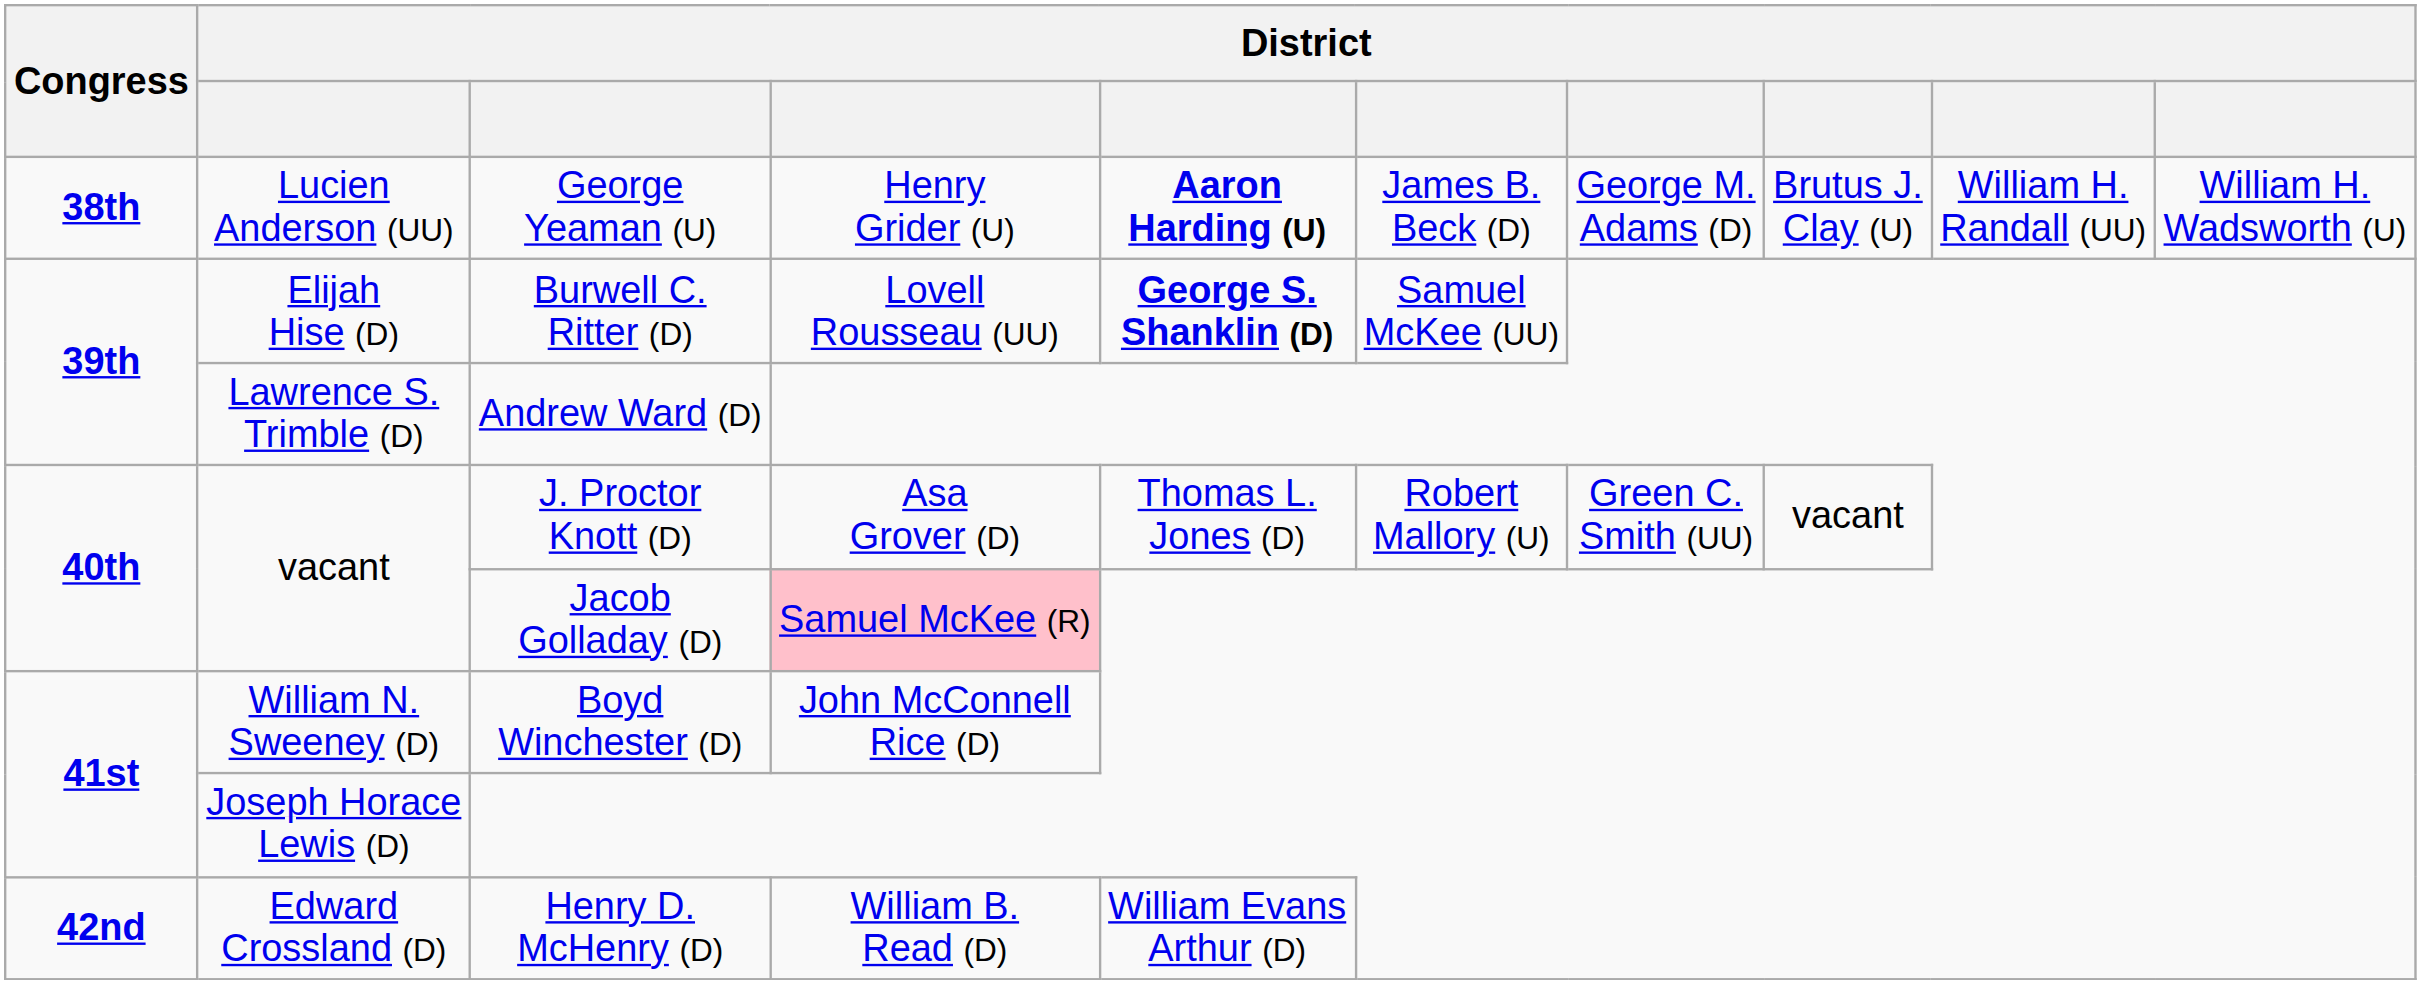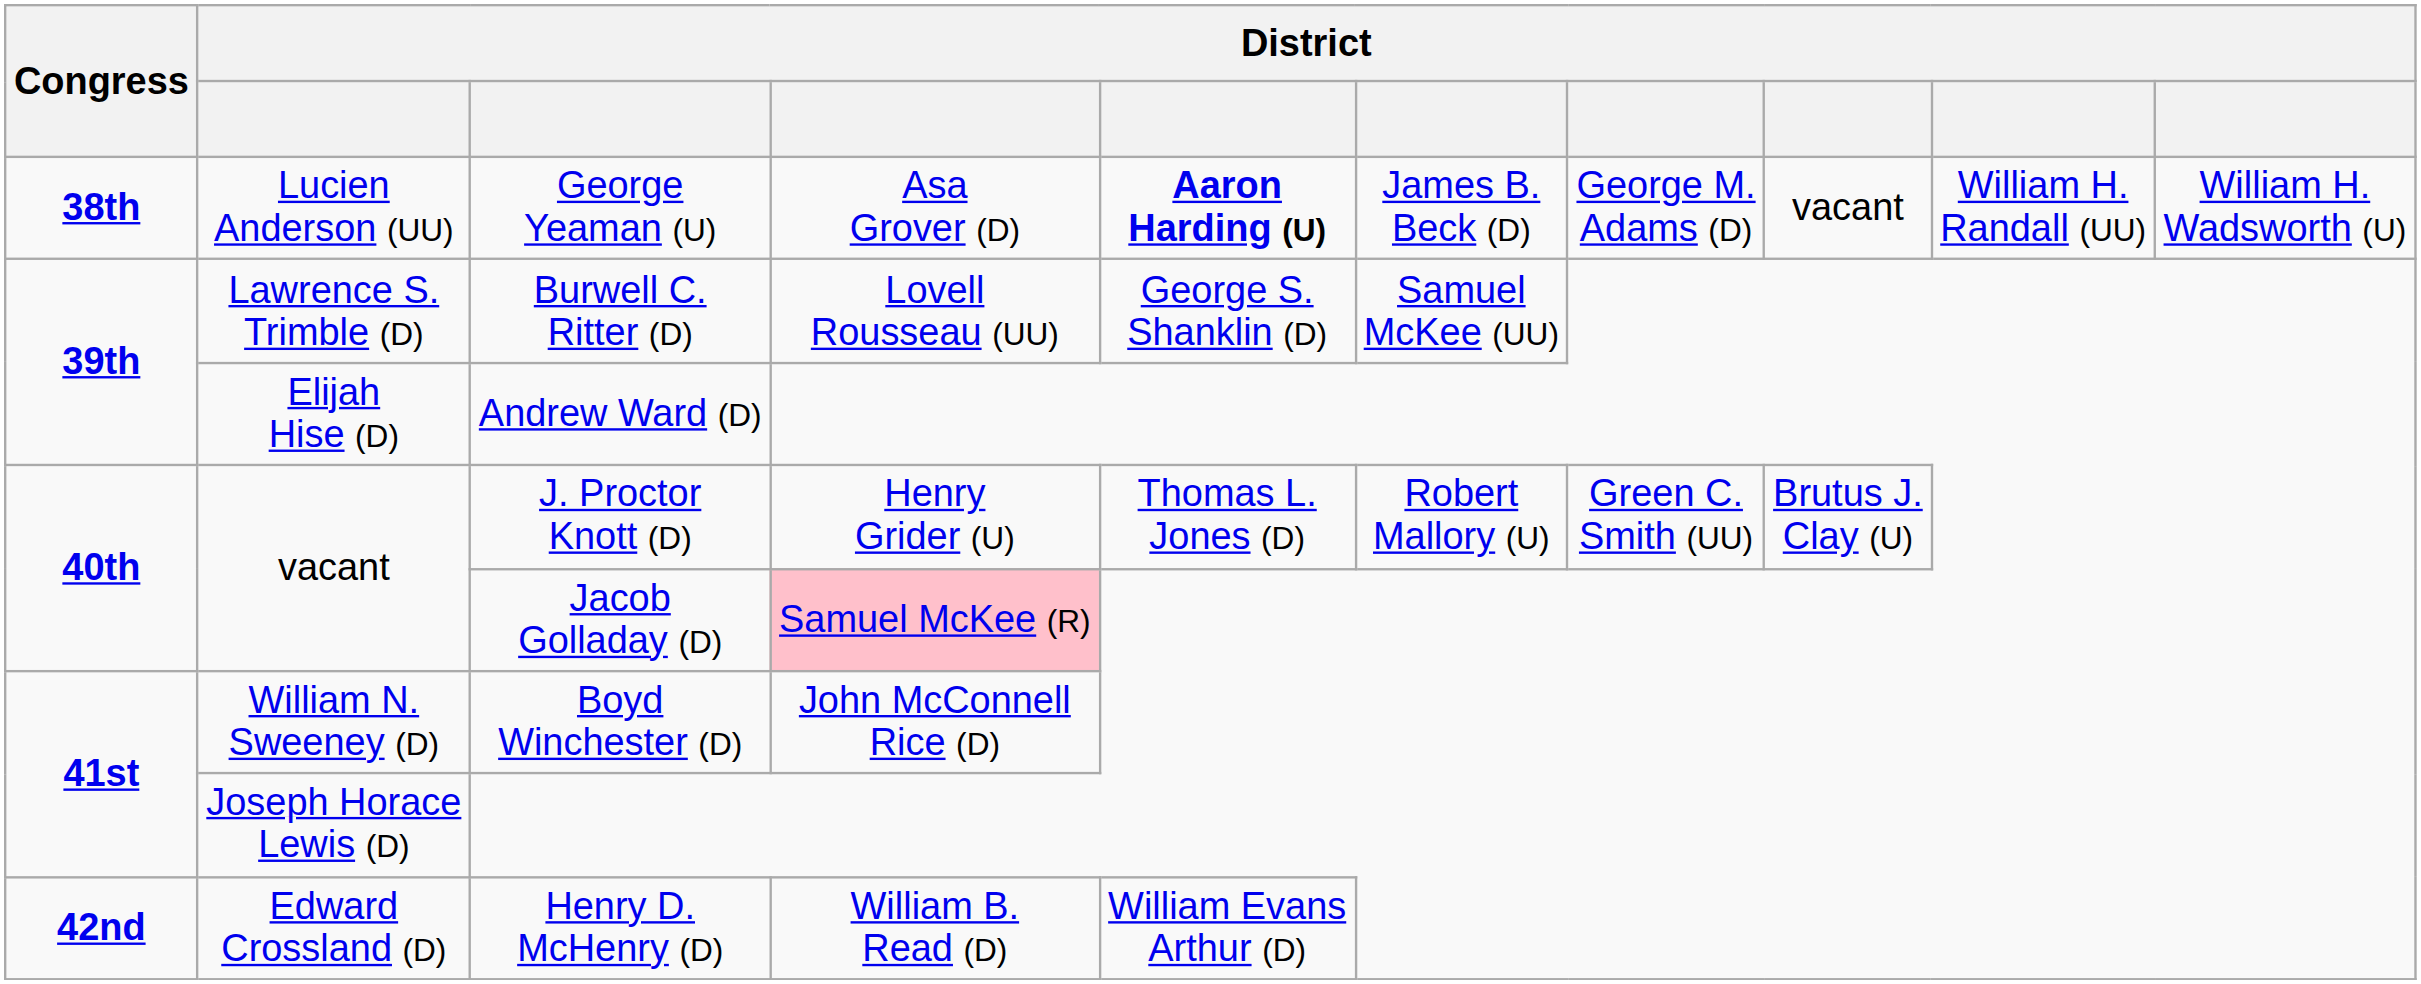George Yeaman (U) | column 4: Henry Grider (U) -> Asa Grover (D)
George Yeaman (U) | column 8: Brutus J. Clay (U) -> vacant
Burwell C. Ritter (D) | column 2: Elijah Hise (D) -> Lawrence S. Trimble (D)
Burwell C. Ritter (D) | column 5: bold -> normal
Andrew Ward (D) | column 2: Lawrence S. Trimble (D) -> Elijah Hise (D)
J. Proctor Knott (D) | column 4: Asa Grover (D) -> Henry Grider (U)
J. Proctor Knott (D) | column 8: vacant -> Brutus J. Clay (U)
